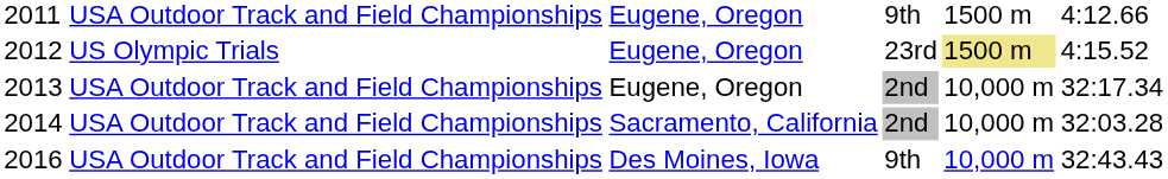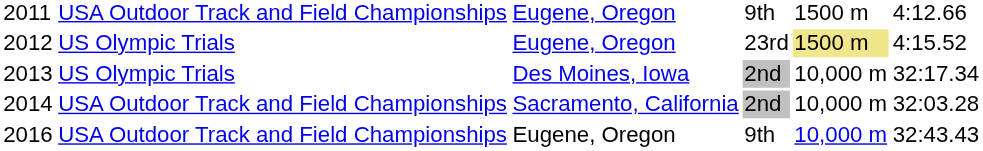2013 | column 2: USA Outdoor Track and Field Championships -> US Olympic Trials
2013 | column 3: Eugene, Oregon -> Des Moines, Iowa
2016 | column 3: Des Moines, Iowa -> Eugene, Oregon
